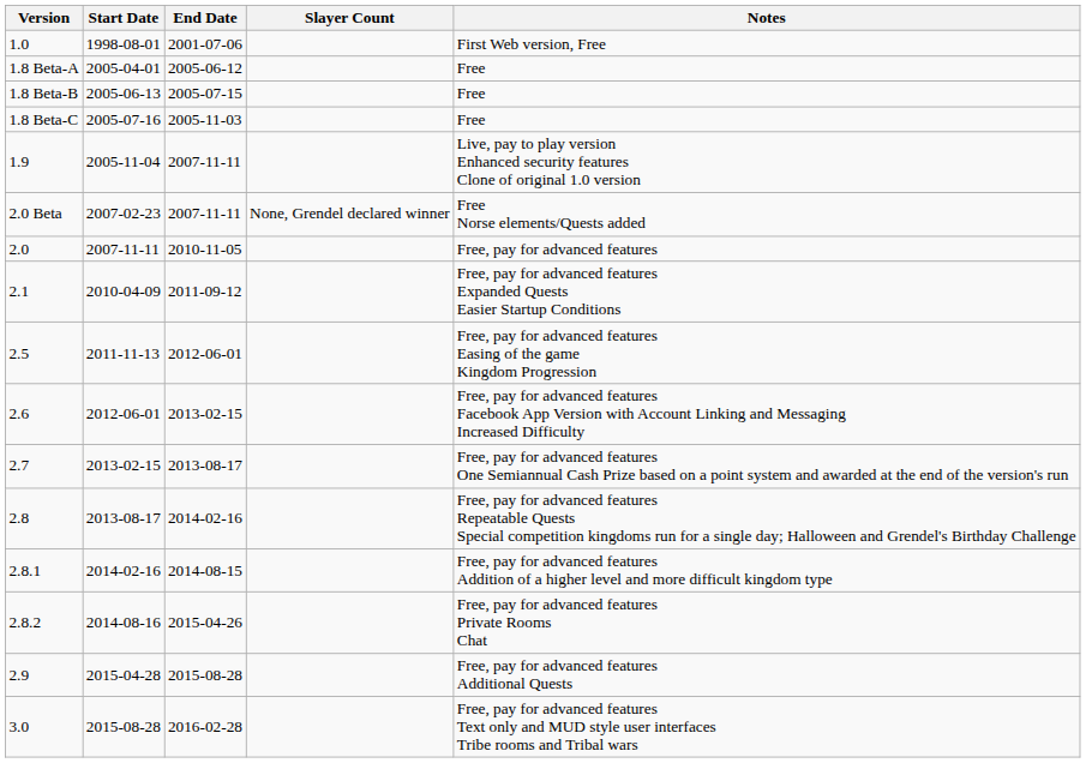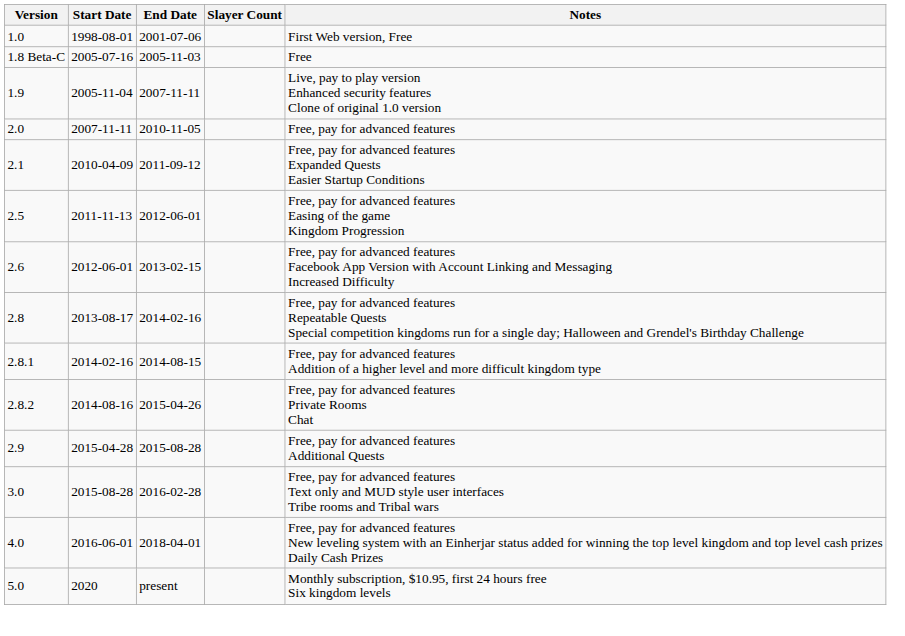- row: 1.8 Beta-A | 2005-04-01 | 2005-06-12 | Free
- row: 1.8 Beta-B | 2005-06-13 | 2005-07-15 | Free
- row: 2.0 Beta | 2007-02-23 | 2007-11-11 | None, Grendel declared winner | Free Norse elements/Quests added
- row: 2.7 | 2013-02-15 | 2013-08-17 | Free, pay for advanced features One Semiannual Cash Prize based on a point system and awarded at the end of the version's run
+ row: 4.0 | 2016-06-01 | 2018-04-01 | Free, pay for advanced features New leveling system with an Einherjar status added for winning the top level kingdom and top level cash prizes Daily Cash Prizes
+ row: 5.0 | 2020 | present | Monthly subscription, $10.95, first 24 hours free Six kingdom levels
